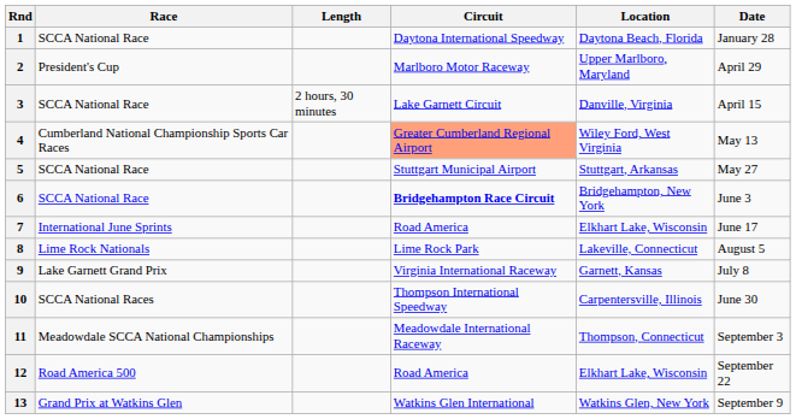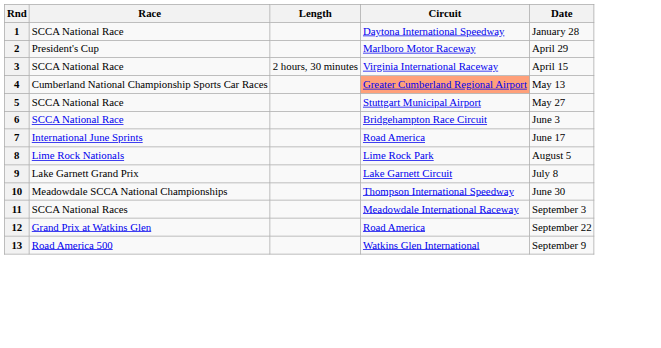- column: Location | Daytona Beach, Florida | Upper Marlboro, Maryland | Danville, Virginia | Wiley Ford, West Virginia | Stuttgart, Arkansas | Bridgehampton, New York | Elkhart Lake, Wisconsin | Lakeville, Connecticut | Garnett, Kansas | Carpentersville, Illinois | Thompson, Connecticut | Elkhart Lake, Wisconsin | Watkins Glen, New York
3 | Circuit: Lake Garnett Circuit -> Virginia International Raceway
6 | Circuit: bold -> normal
9 | Circuit: Virginia International Raceway -> Lake Garnett Circuit
10 | Race: SCCA National Races -> Meadowdale SCCA National Championships
11 | Race: Meadowdale SCCA National Championships -> SCCA National Races
12 | Race: Road America 500 -> Grand Prix at Watkins Glen
13 | Race: Grand Prix at Watkins Glen -> Road America 500
